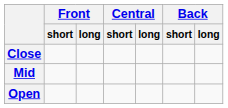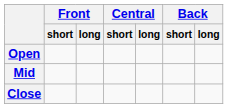rows swapped: Close <-> Open
